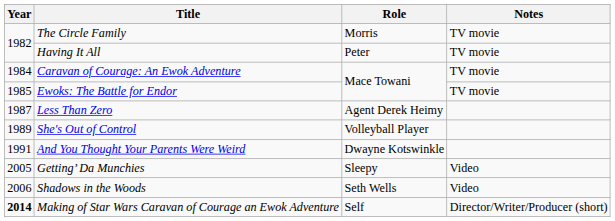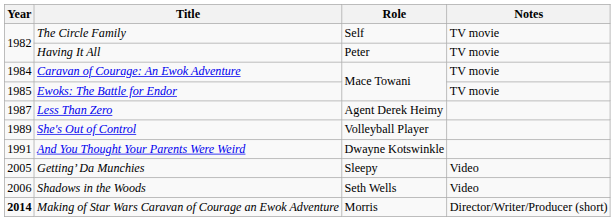The Circle Family | Role: Morris -> Self
Making of Star Wars Caravan of Courage an Ewok Adventure | Role: Self -> Morris
